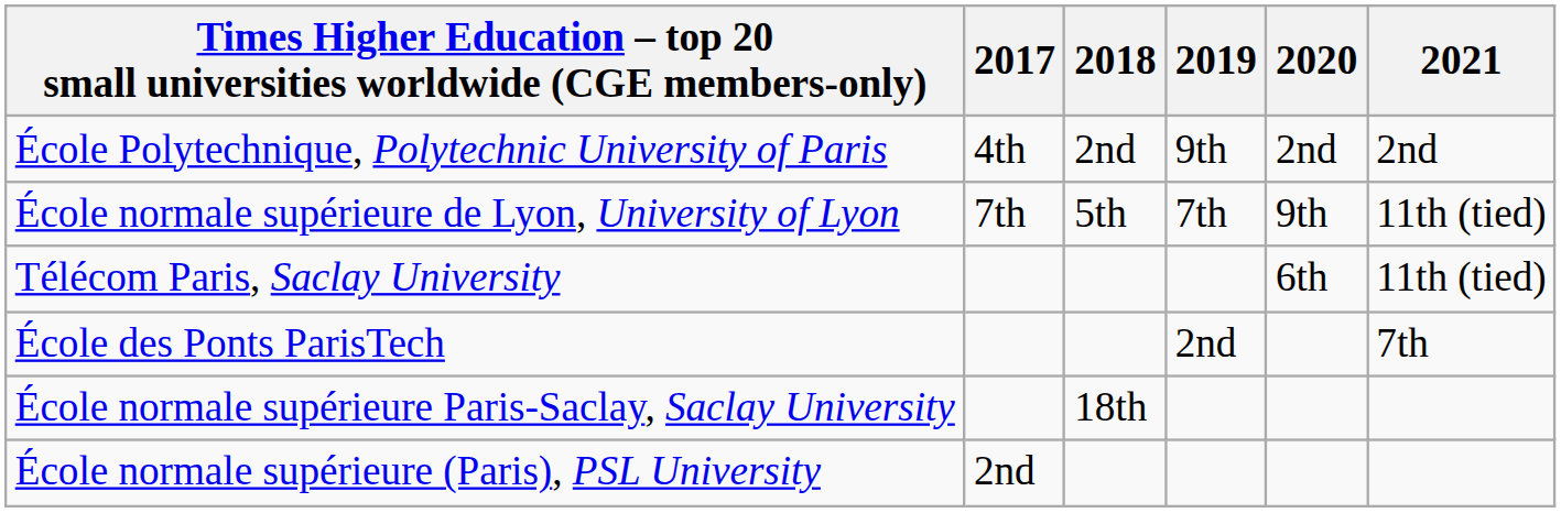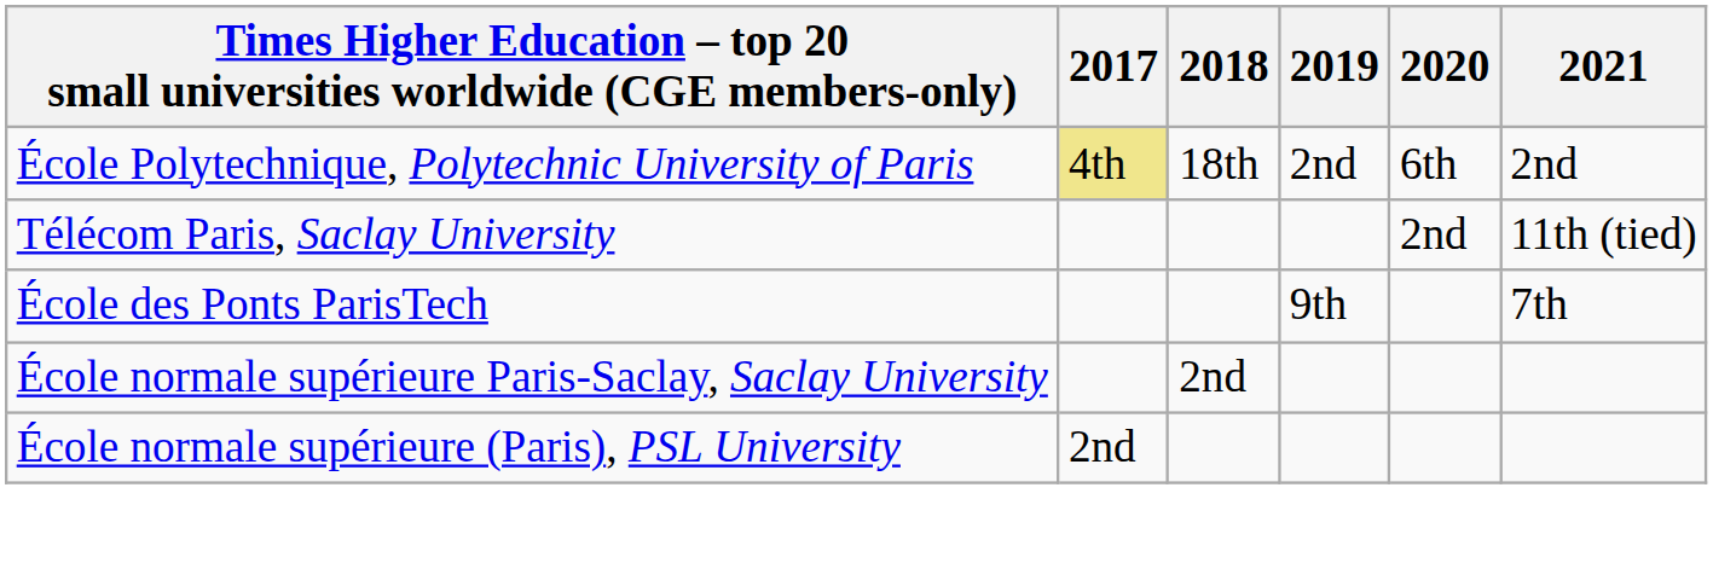École Polytechnique, Polytechnic University of Paris | 2017: no background -> khaki background
École Polytechnique, Polytechnic University of Paris | 2018: 2nd -> 18th
École Polytechnique, Polytechnic University of Paris | 2019: 9th -> 2nd
École Polytechnique, Polytechnic University of Paris | 2020: 2nd -> 6th
- row: École normale supérieure de Lyon, University of Lyon | 7th | 5th | 7th | 9th | 11th (tied)
Télécom Paris, Saclay University | 2020: 6th -> 2nd
École des Ponts ParisTech | 2019: 2nd -> 9th
École normale supérieure Paris-Saclay, Saclay University | 2018: 18th -> 2nd
